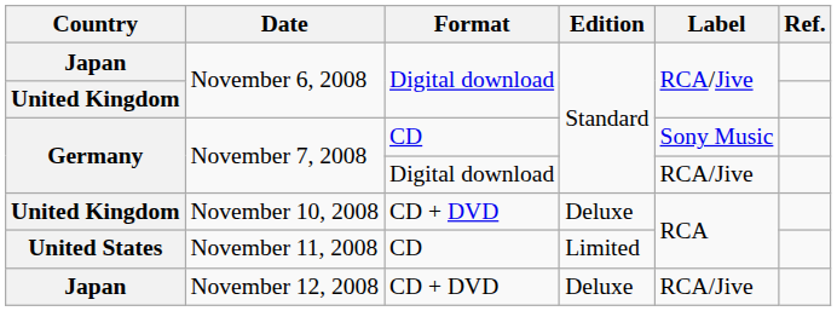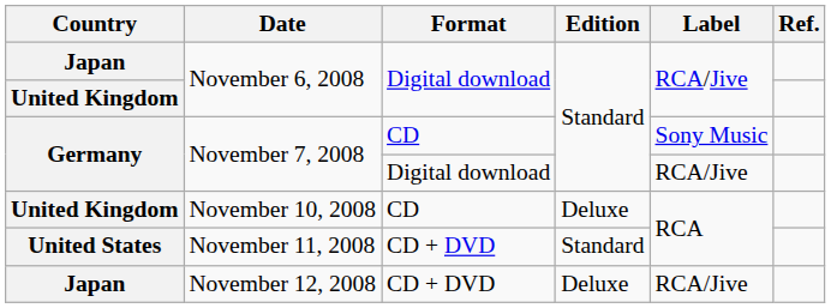November 10, 2008 | Format: CD + DVD -> CD
November 11, 2008 | Format: CD -> CD + DVD
November 11, 2008 | Edition: Limited -> Standard
